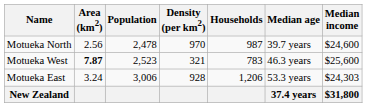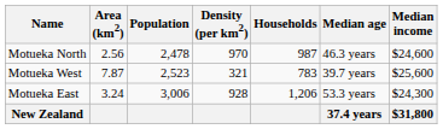Motueka North | Median age: 39.7 years -> 46.3 years
Motueka West | Area (km2): bold -> normal
Motueka West | Median age: 46.3 years -> 39.7 years
Motueka East | Median income: $24,303 -> $24,300
